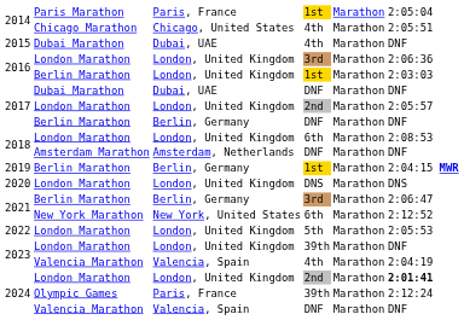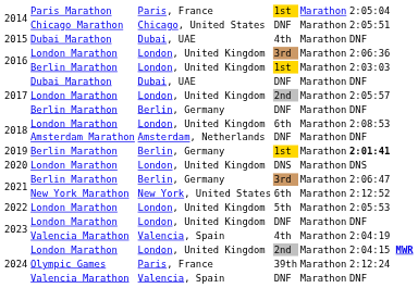2014 / Chicago Marathon | column 4: 4th -> DNF
2019 | column 6: 2:04:15 MWR -> 2:01:41
2023 / London Marathon | column 4: 39th -> DNF
2024 / London Marathon | column 6: 2:01:41 -> 2:04:15 MWR
